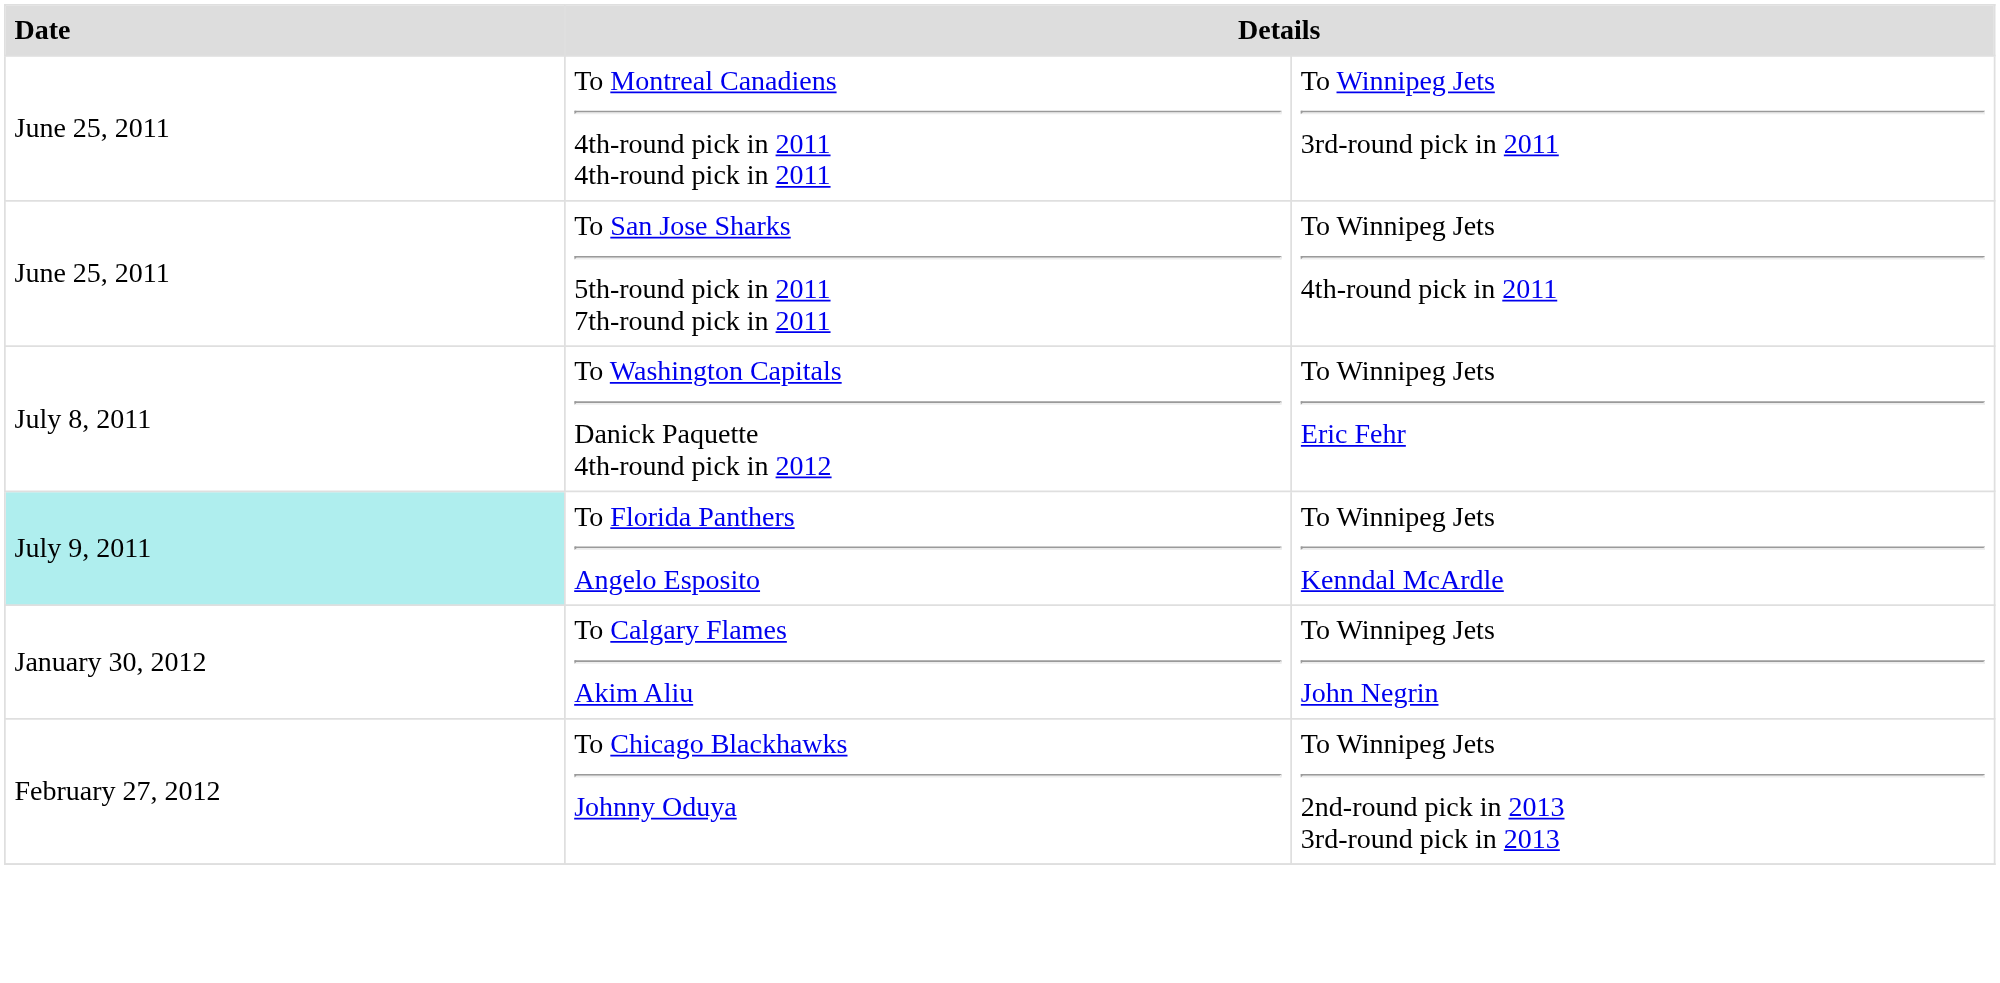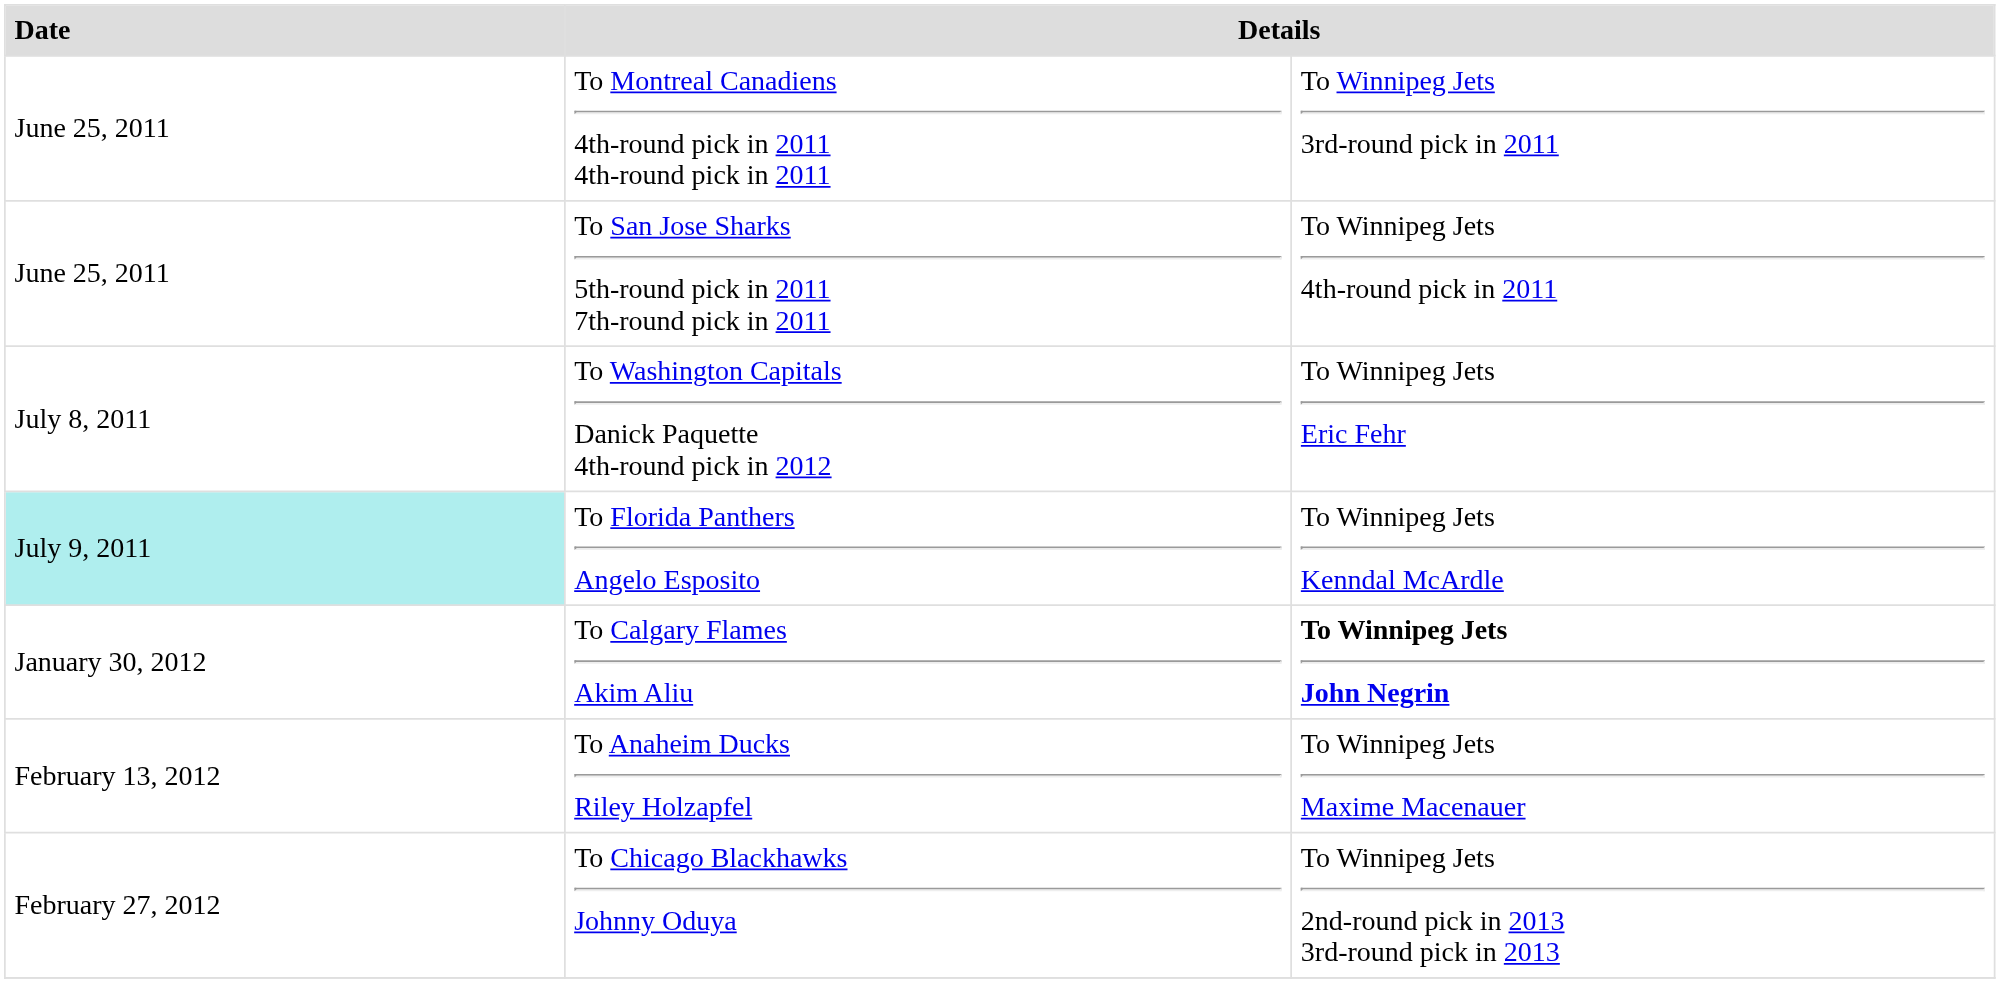To Calgary Flames Akim Aliu | column 3: normal -> bold
+ row: February 13, 2012 | To Anaheim Ducks Riley Holzapfel | To Winnipeg Jets Maxime Macenauer
